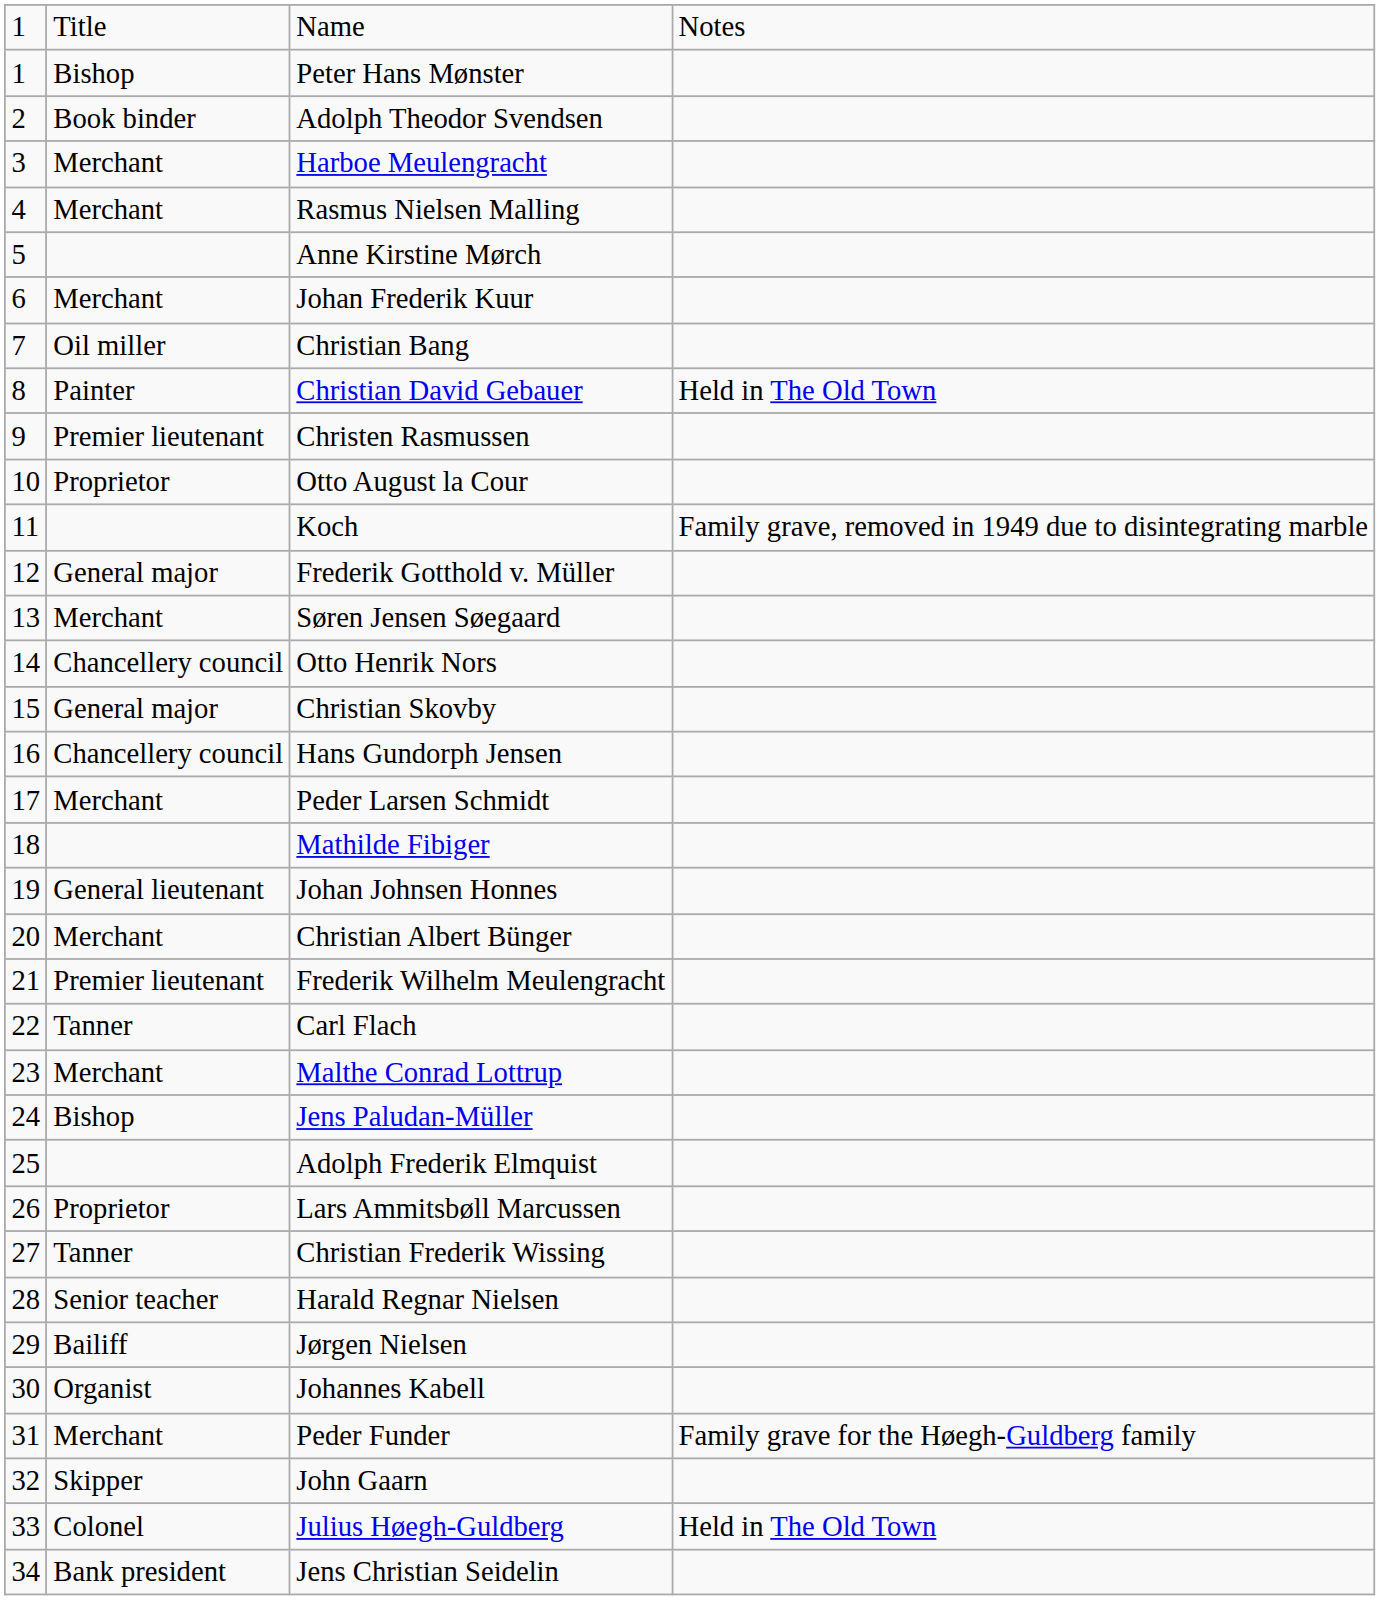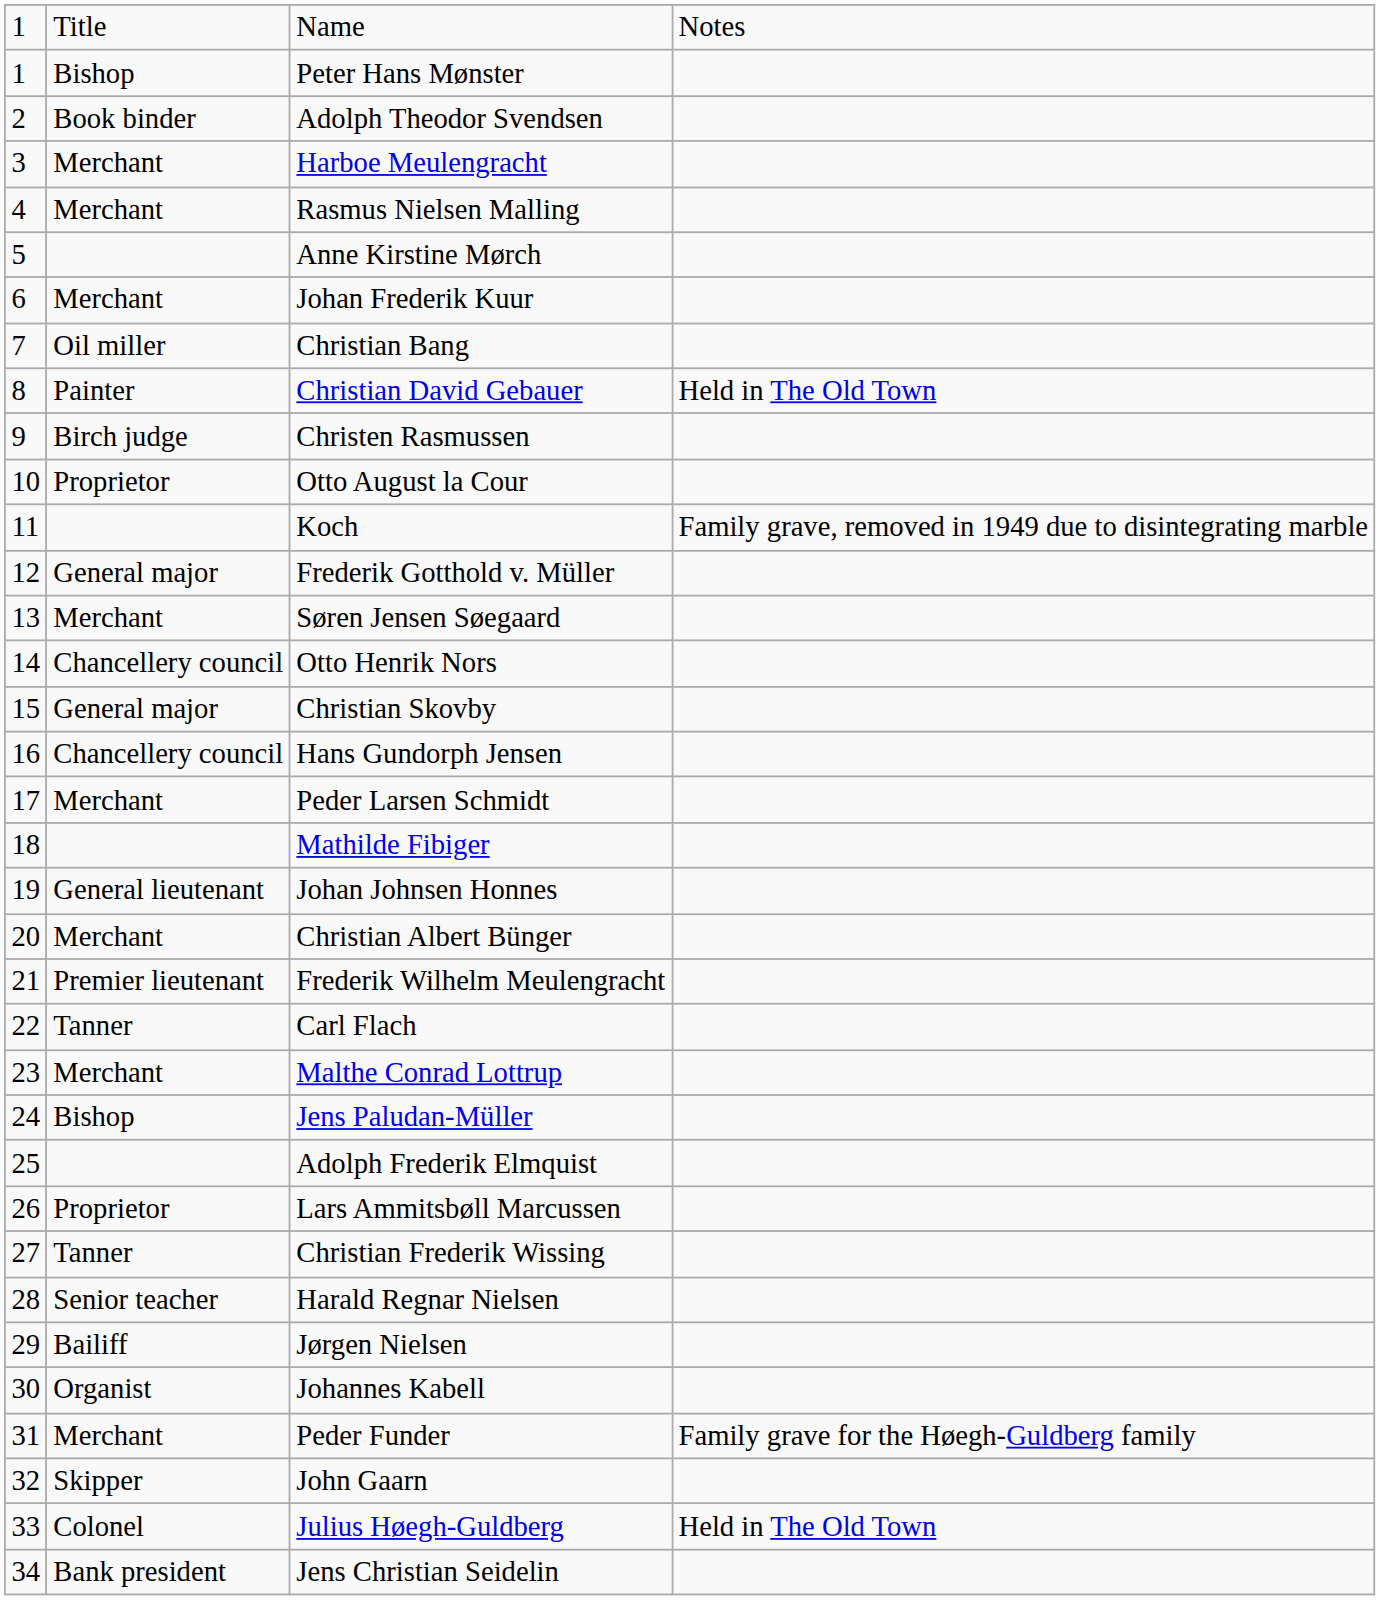Christen Rasmussen | column 2: Premier lieutenant -> Birch judge
